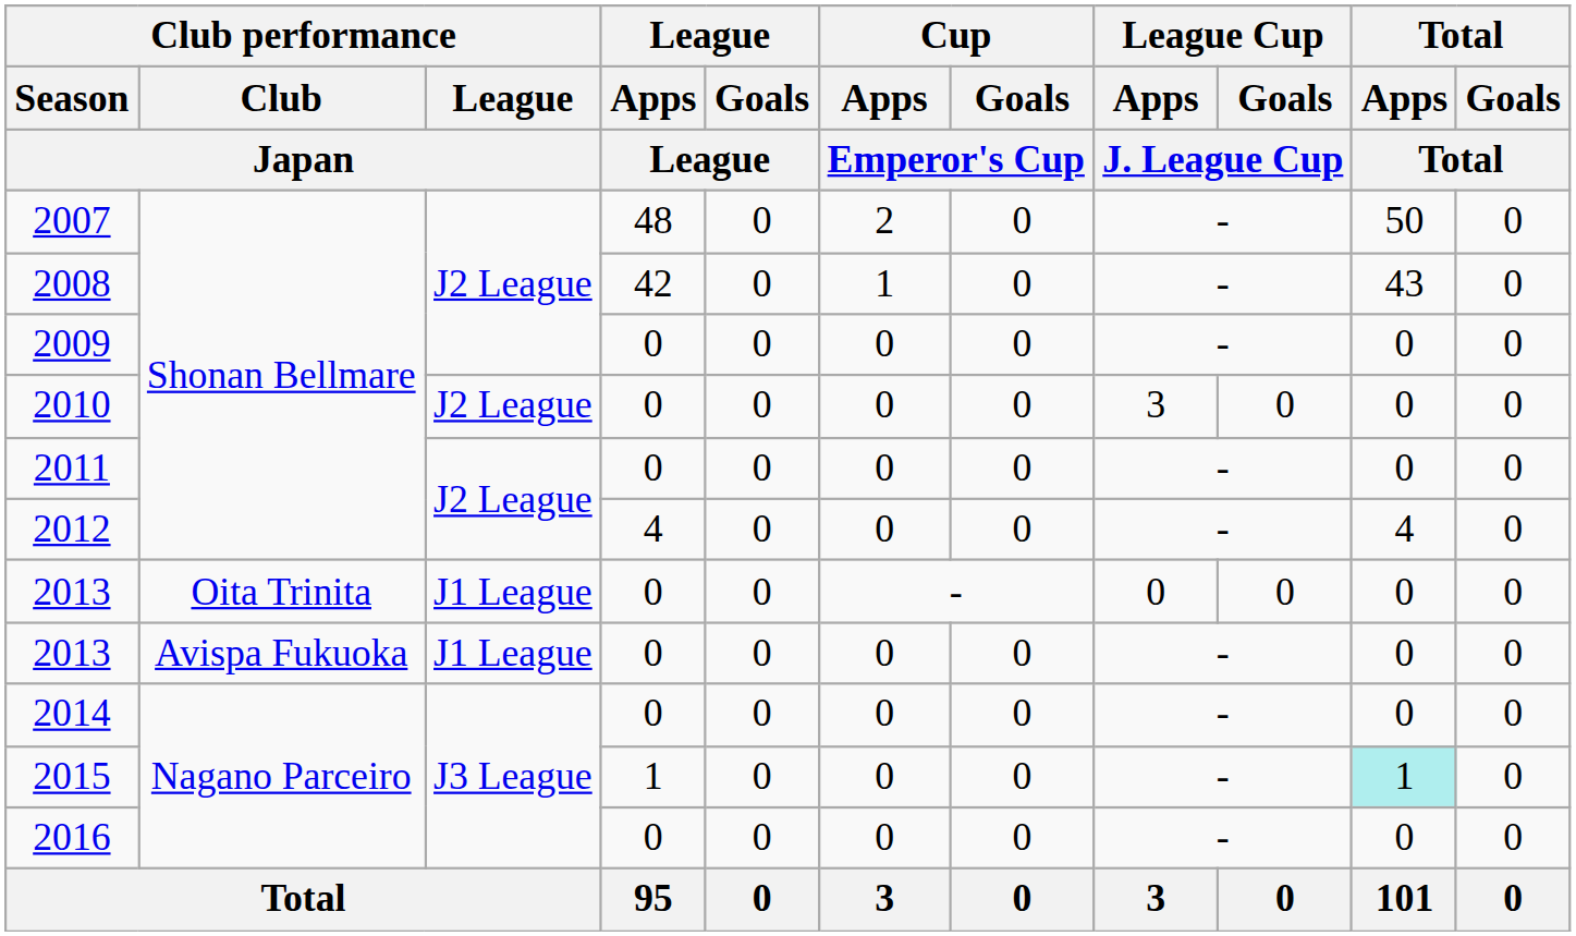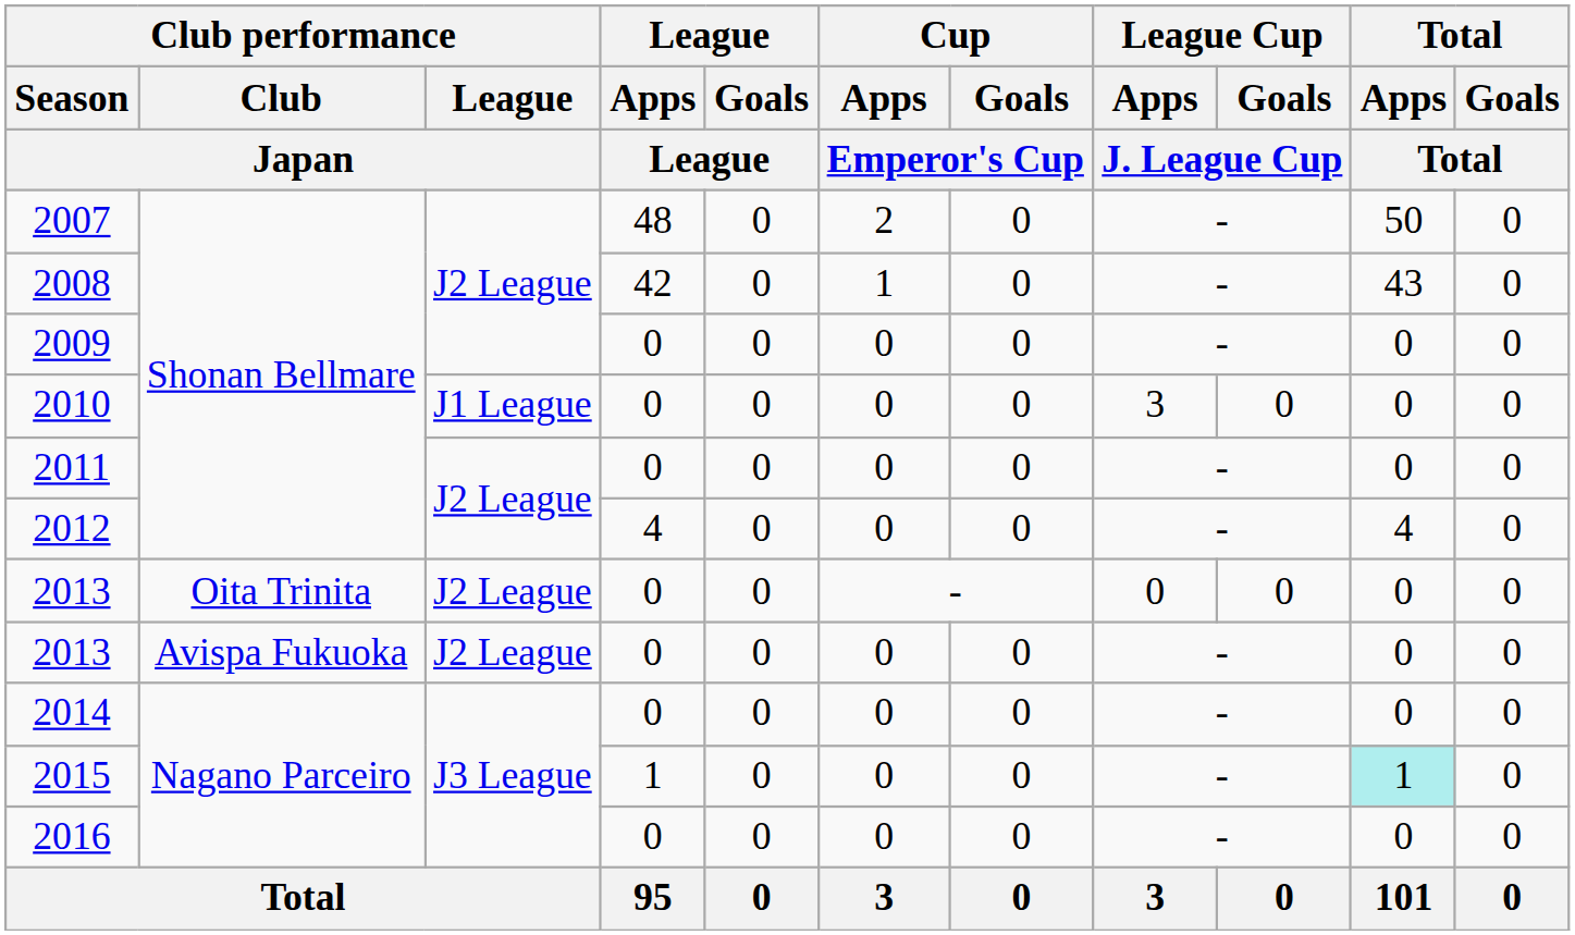2010 | Club performance / League / Japan: J2 League -> J1 League
2013 / Oita Trinita | Club performance / League / Japan: J1 League -> J2 League
2013 / Avispa Fukuoka | Club performance / League / Japan: J1 League -> J2 League
